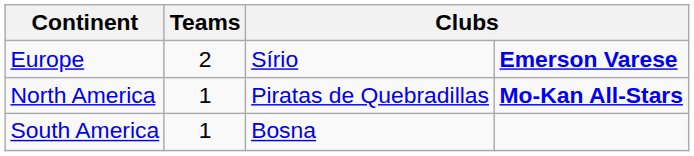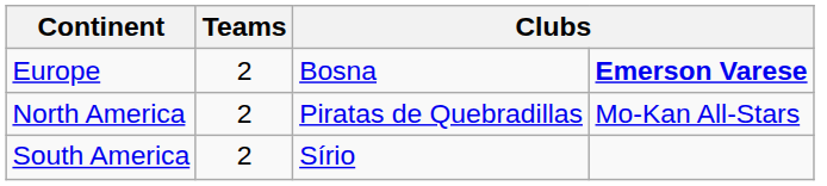Europe | column 3: Sírio -> Bosna
North America | Teams: 1 -> 2
North America | column 4: bold -> normal
South America | Teams: 1 -> 2
South America | column 3: Bosna -> Sírio
